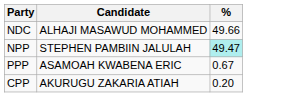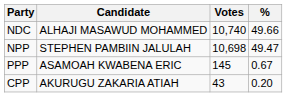+ column: Votes | 10,740 | 10,698 | 145 | 43
NPP | %: paleturquoise background -> no background
